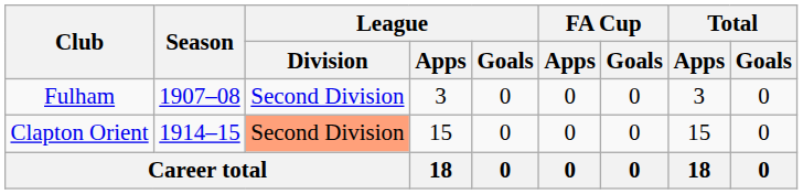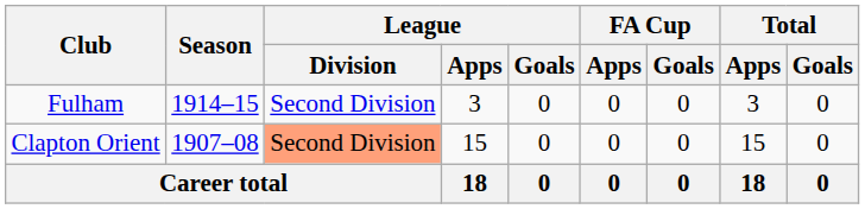Fulham | Season: 1907–08 -> 1914–15
Clapton Orient | Season: 1914–15 -> 1907–08
